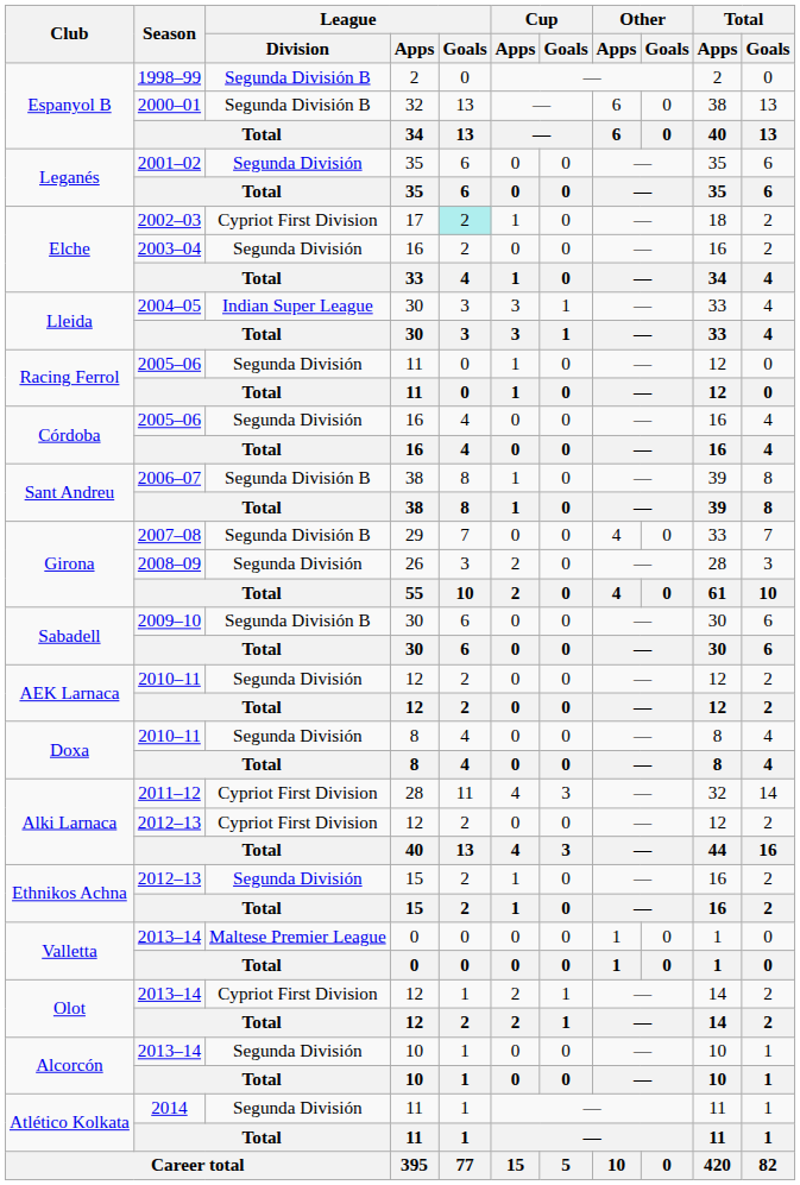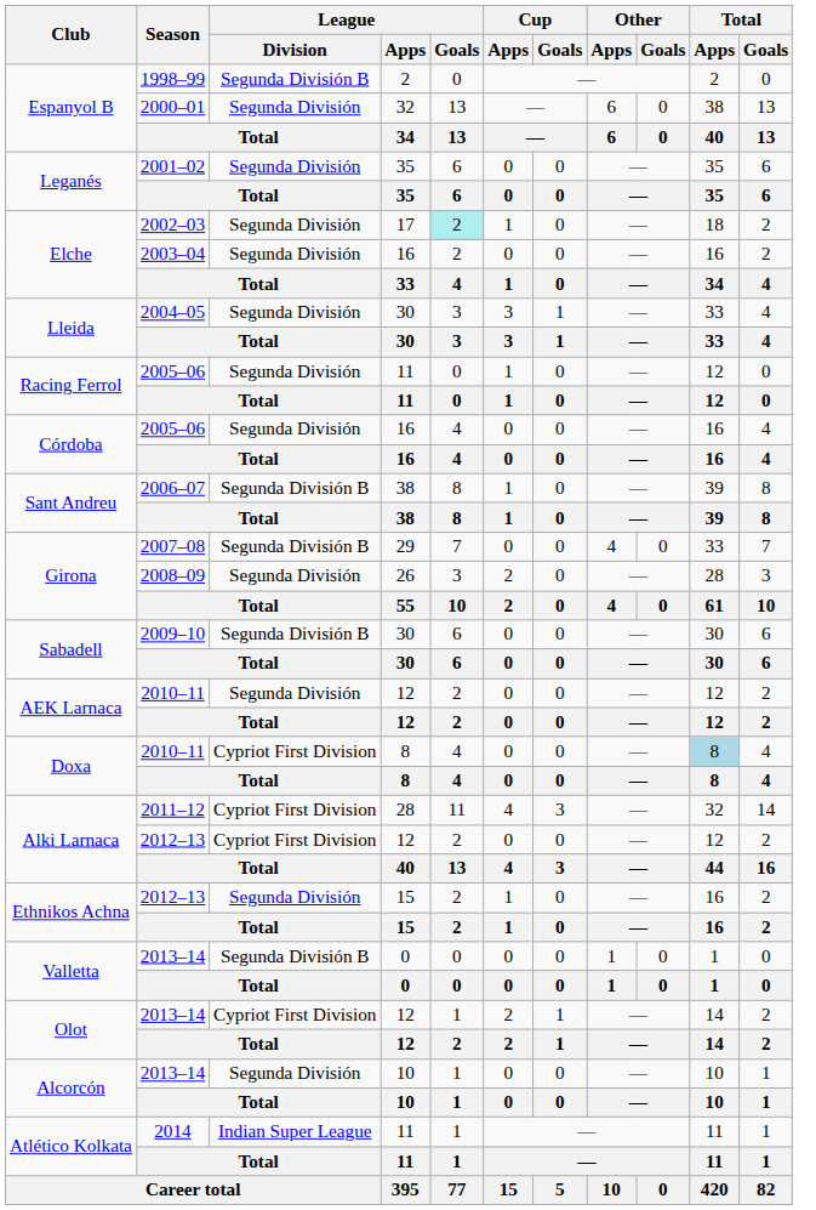Espanyol B / 2000–01 | League / Division: Segunda División B -> Segunda División
Elche / 2002–03 | League / Division: Cypriot First Division -> Segunda División
Lleida / 2004–05 | League / Division: Indian Super League -> Segunda División
Doxa / 2010–11 | League / Division: Segunda División -> Cypriot First Division
Doxa / 2010–11 | Total / Apps: no background -> lightblue background
Valletta / 2013–14 | League / Division: Maltese Premier League -> Segunda División B
Atlético Kolkata / 2014 | League / Division: Segunda División -> Indian Super League
